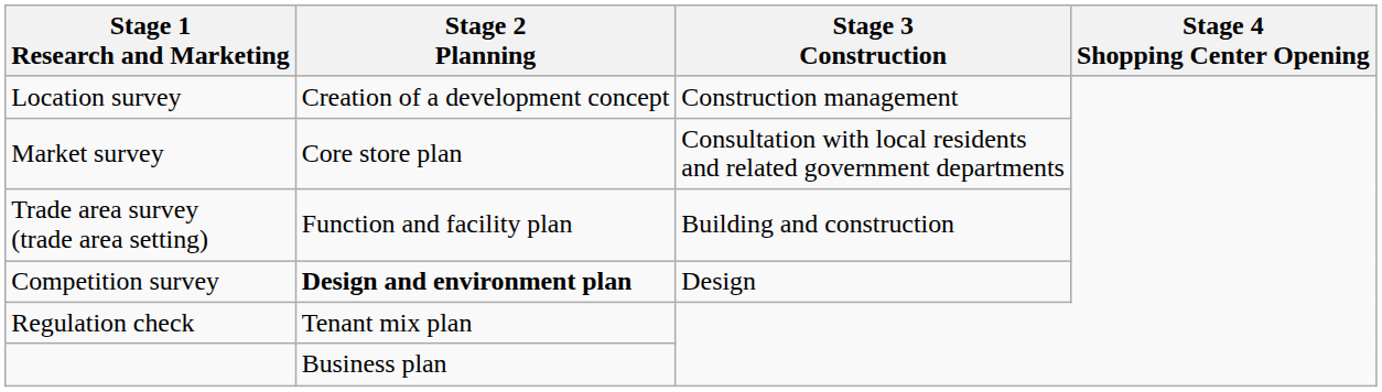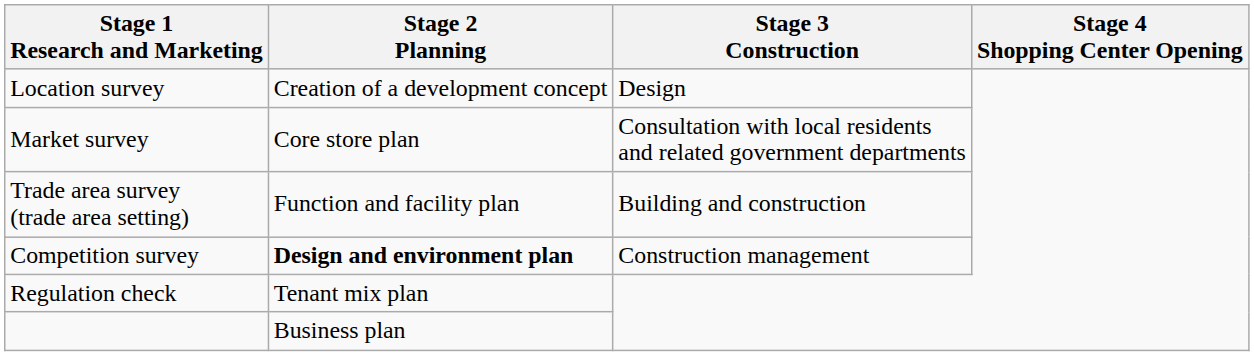Location survey | Stage 3 Construction: Construction management -> Design
Competition survey | Stage 3 Construction: Design -> Construction management
